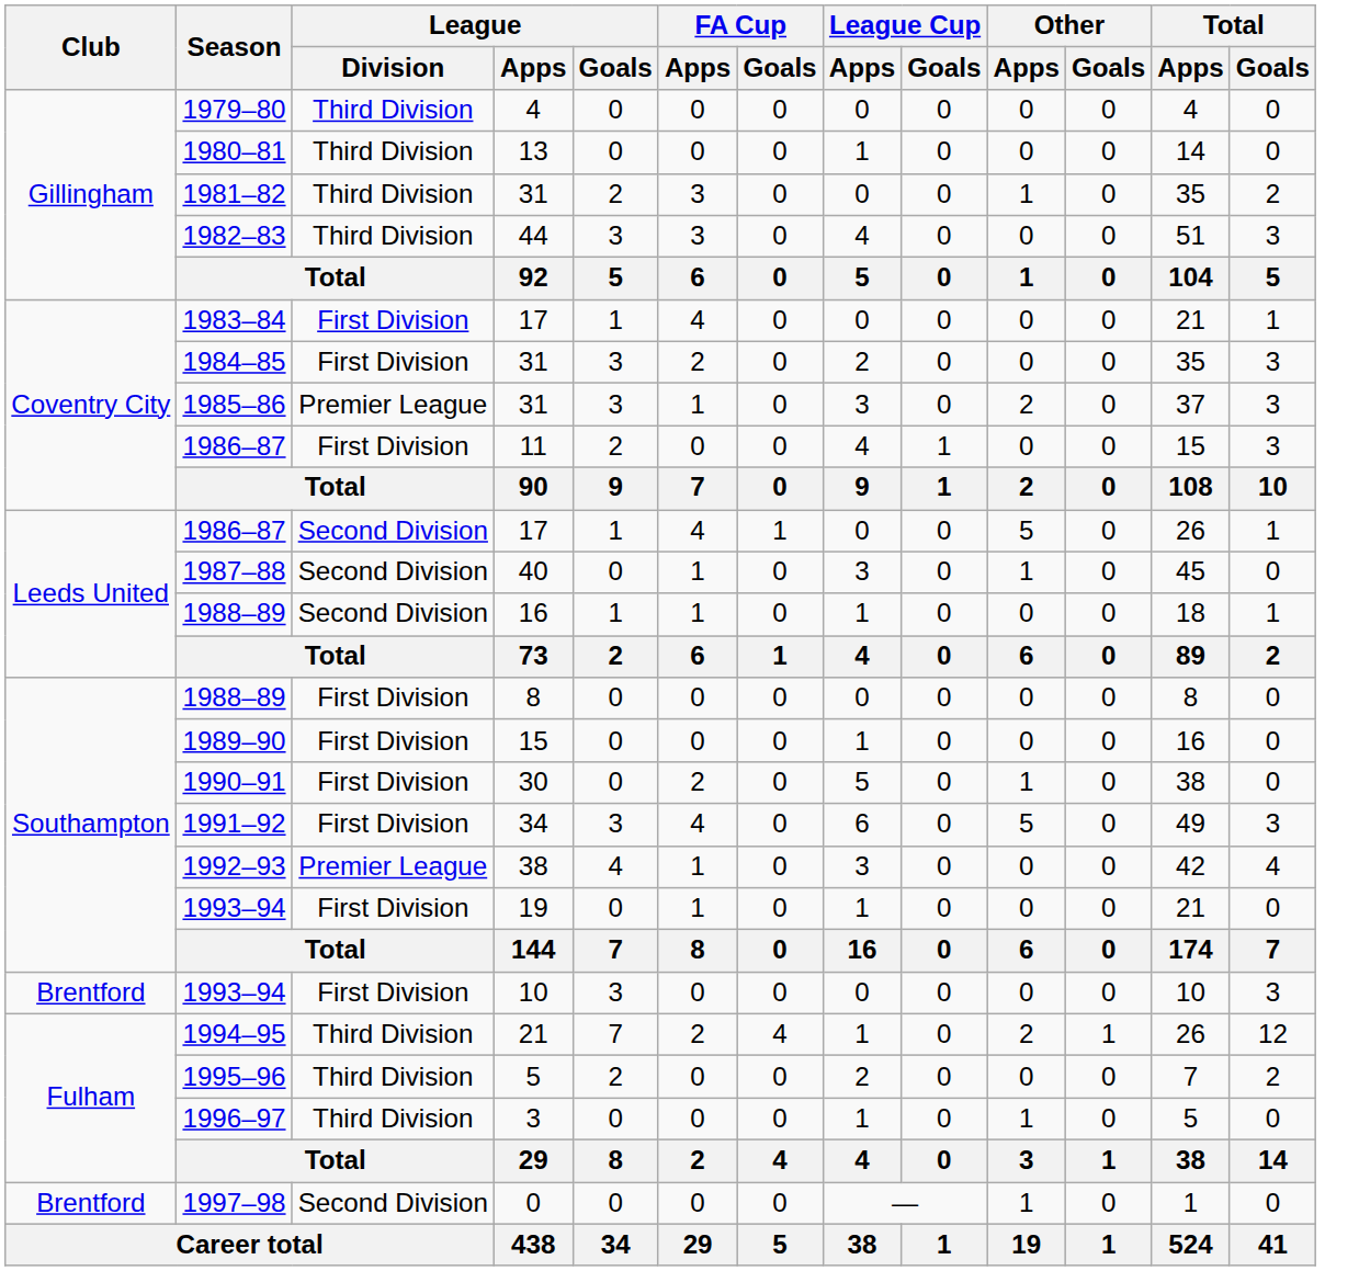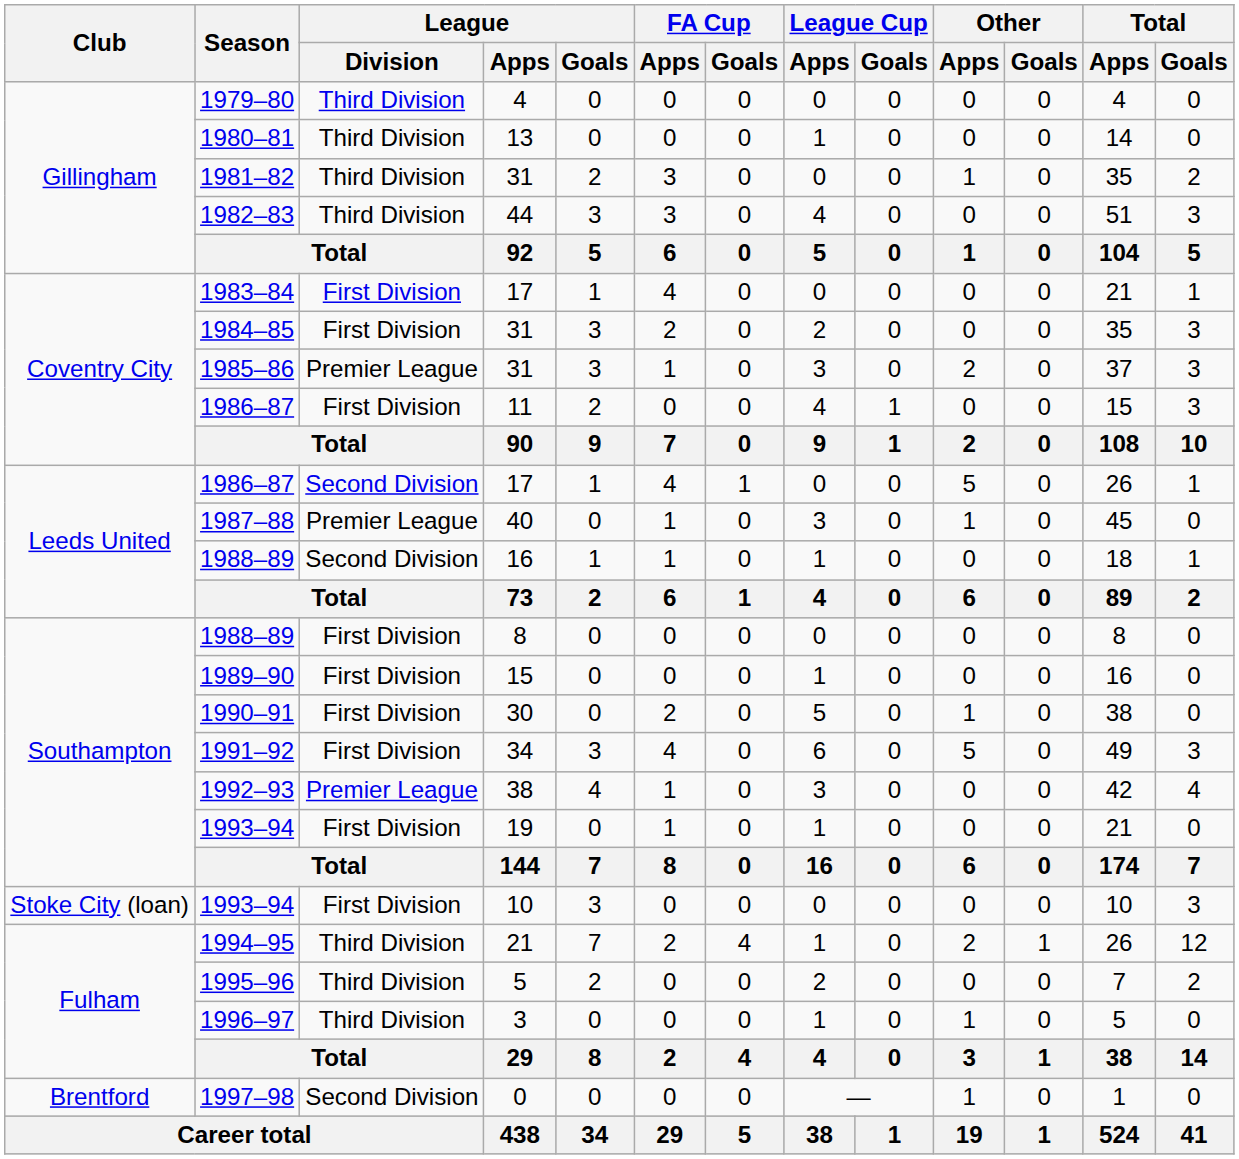1987–88 | League / Division: Second Division -> Premier League
1993–94 / 10 | Club: Brentford -> Stoke City (loan)
